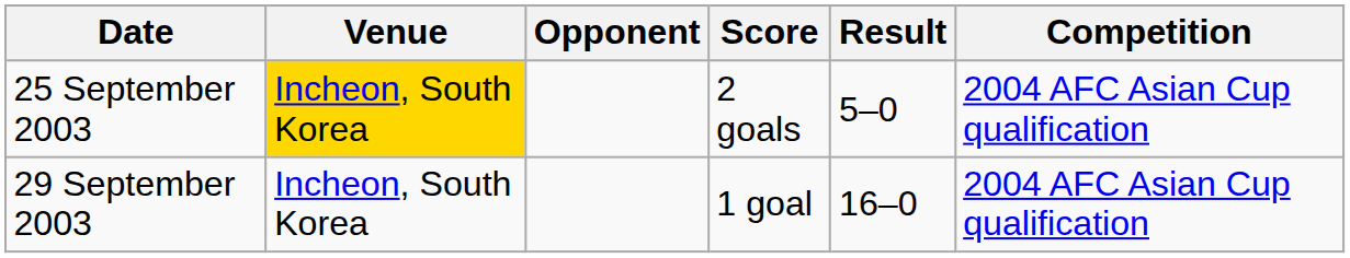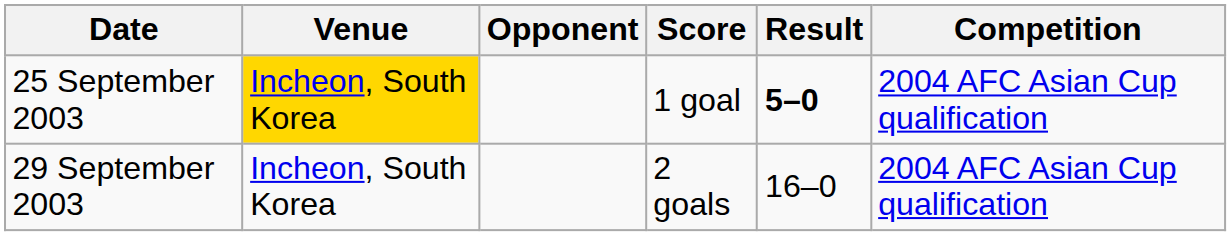25 September 2003 | Score: 2 goals -> 1 goal
25 September 2003 | Result: normal -> bold
29 September 2003 | Score: 1 goal -> 2 goals
